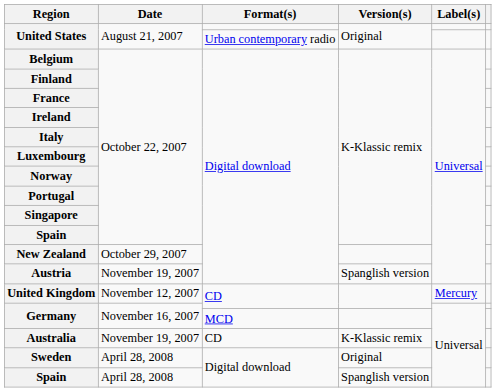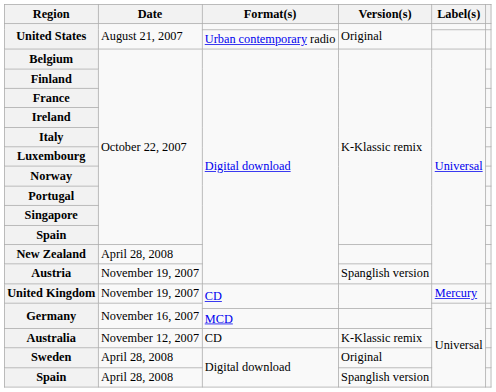New Zealand | Date: October 29, 2007 -> April 28, 2008
United Kingdom | Date: November 12, 2007 -> November 19, 2007
Australia | Date: November 19, 2007 -> November 12, 2007
